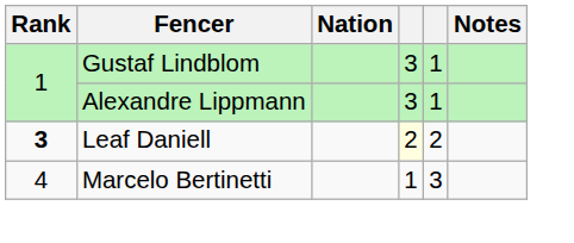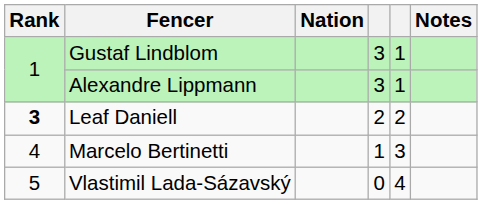Leaf Daniell | column 4: lightyellow background -> no background
+ row: 5 | Vlastimil Lada-Sázavský | 0 | 4
